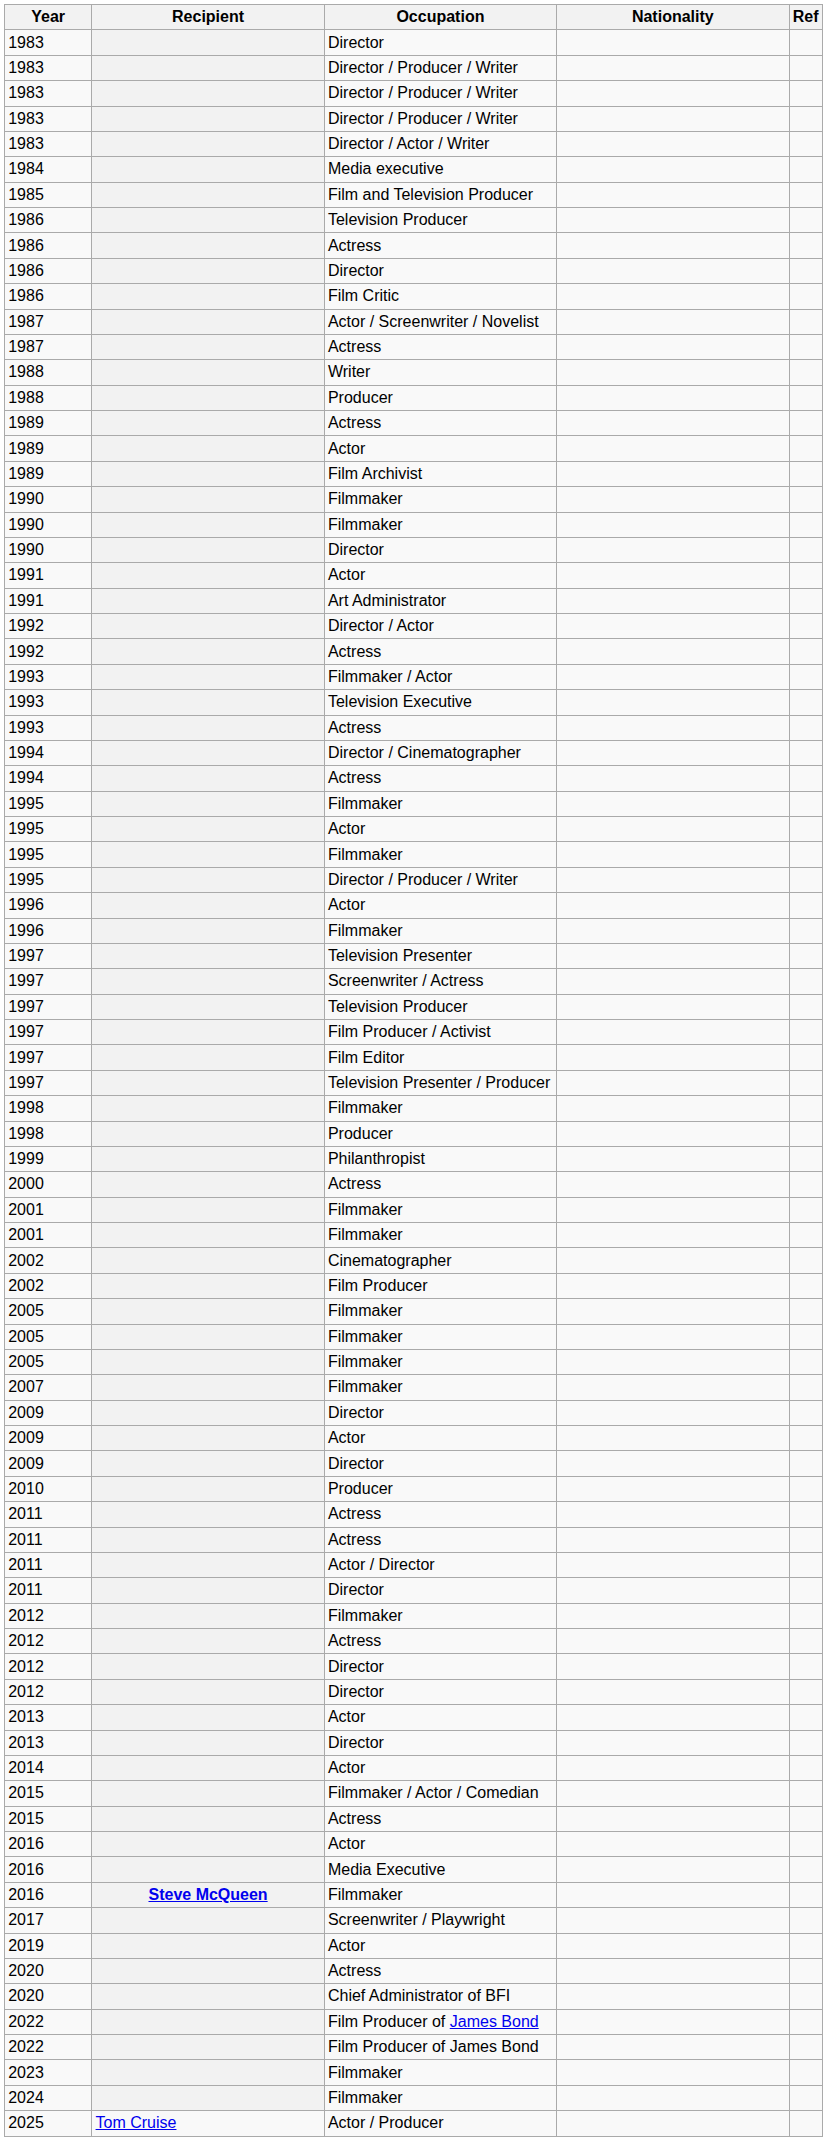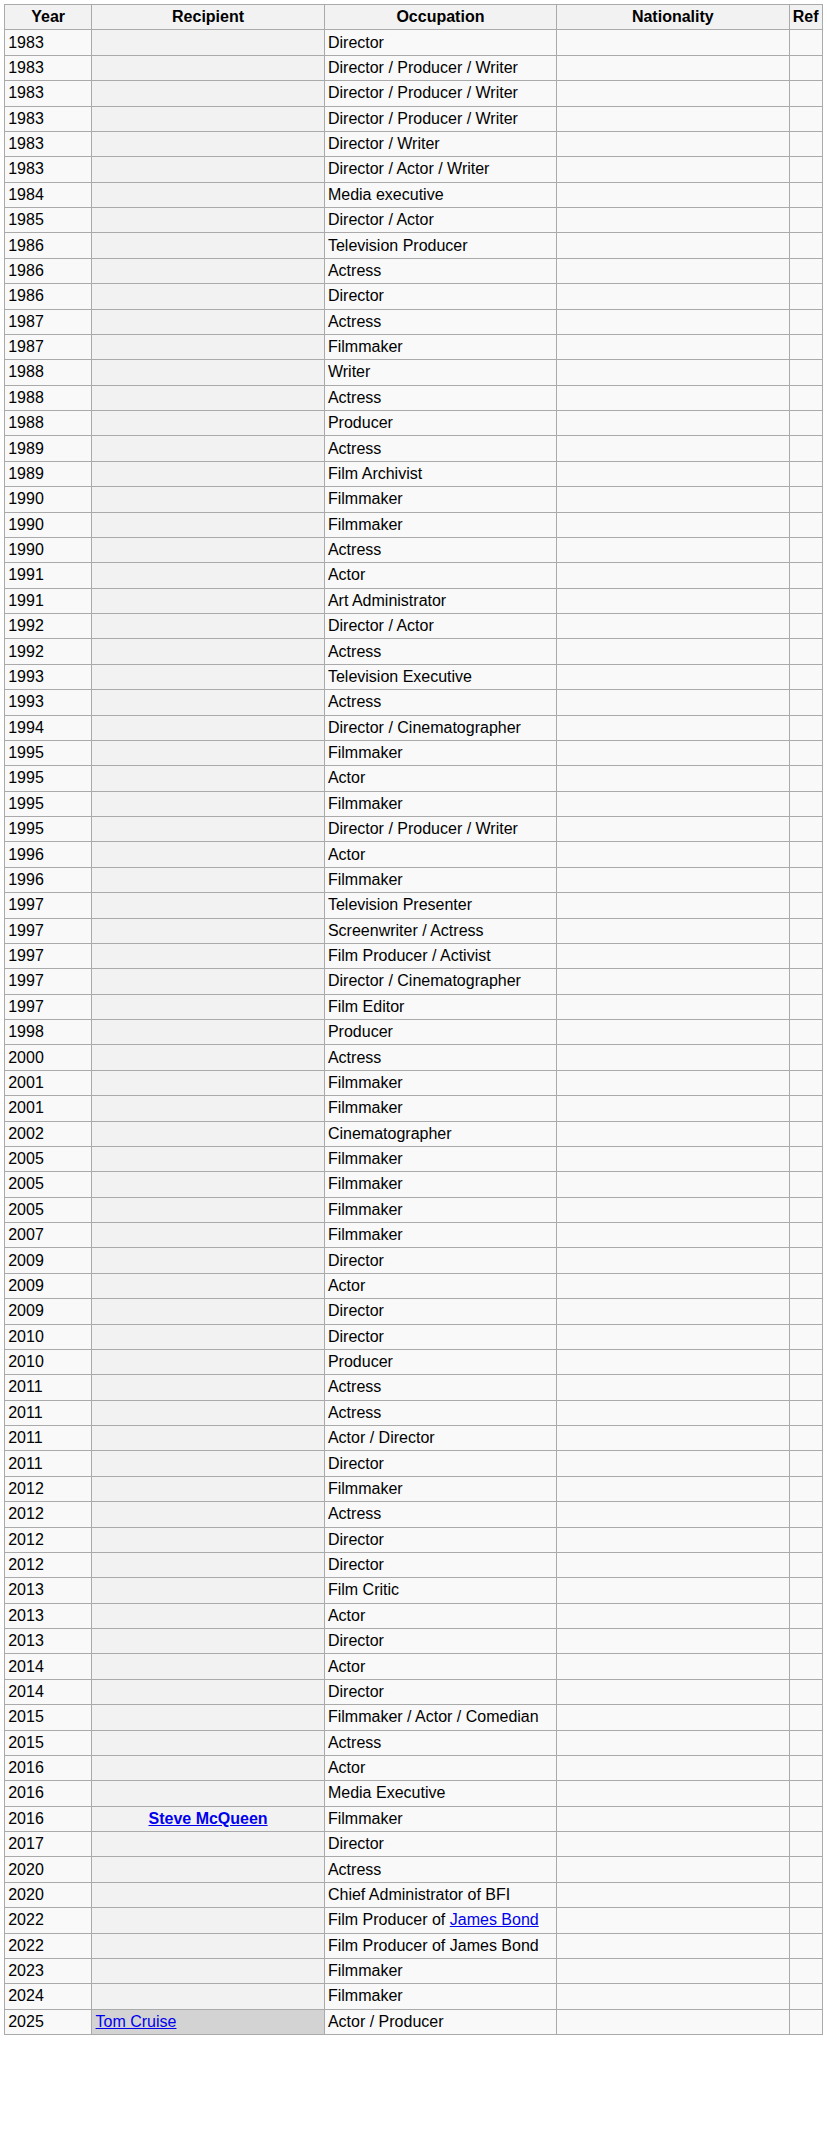+ row: 1983 | Director / Writer
- row: 1985 | Film and Television Producer
+ row: 1985 | Director / Actor
- row: 1986 | Film Critic
- row: 1987 | Actor / Screenwriter / Novelist
+ row: 1987 | Filmmaker
+ row: 1988 | Actress
- row: 1989 | Actor
+ row: 1990 | Actress
- row: 1990 | Director
- row: 1993 | Filmmaker / Actor
- row: 1994 | Actress
- row: 1997 | Television Producer
+ row: 1997 | Director / Cinematographer
- row: 1997 | Television Presenter / Producer
- row: 1998 | Filmmaker
- row: 1999 | Philanthropist
- row: 2002 | Film Producer
+ row: 2010 | Director
+ row: 2013 | Film Critic
+ row: 2014 | Director
- row: 2017 | Screenwriter / Playwright
+ row: 2017 | Director
- row: 2019 | Actor
2025 | Recipient: no background -> lightgrey background
